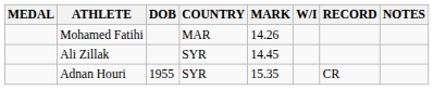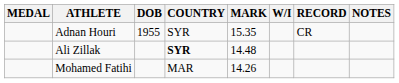rows swapped: Adnan Houri <-> Mohamed Fatihi
Ali Zillak | COUNTRY: normal -> bold
Ali Zillak | MARK: 14.45 -> 14.48
